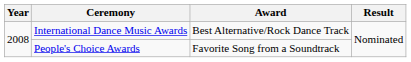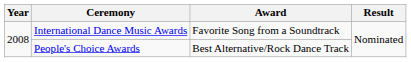International Dance Music Awards | Award: Best Alternative/Rock Dance Track -> Favorite Song from a Soundtrack
People's Choice Awards | Award: Favorite Song from a Soundtrack -> Best Alternative/Rock Dance Track
